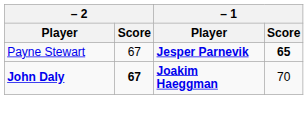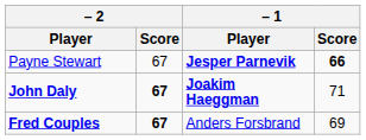Payne Stewart | – 1 / Score: 65 -> 66
John Daly | – 1 / Score: 70 -> 71
+ row: Fred Couples | 67 | Anders Forsbrand | 69
